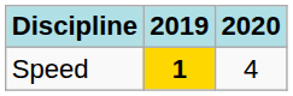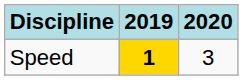Speed | 2020: 4 -> 3
